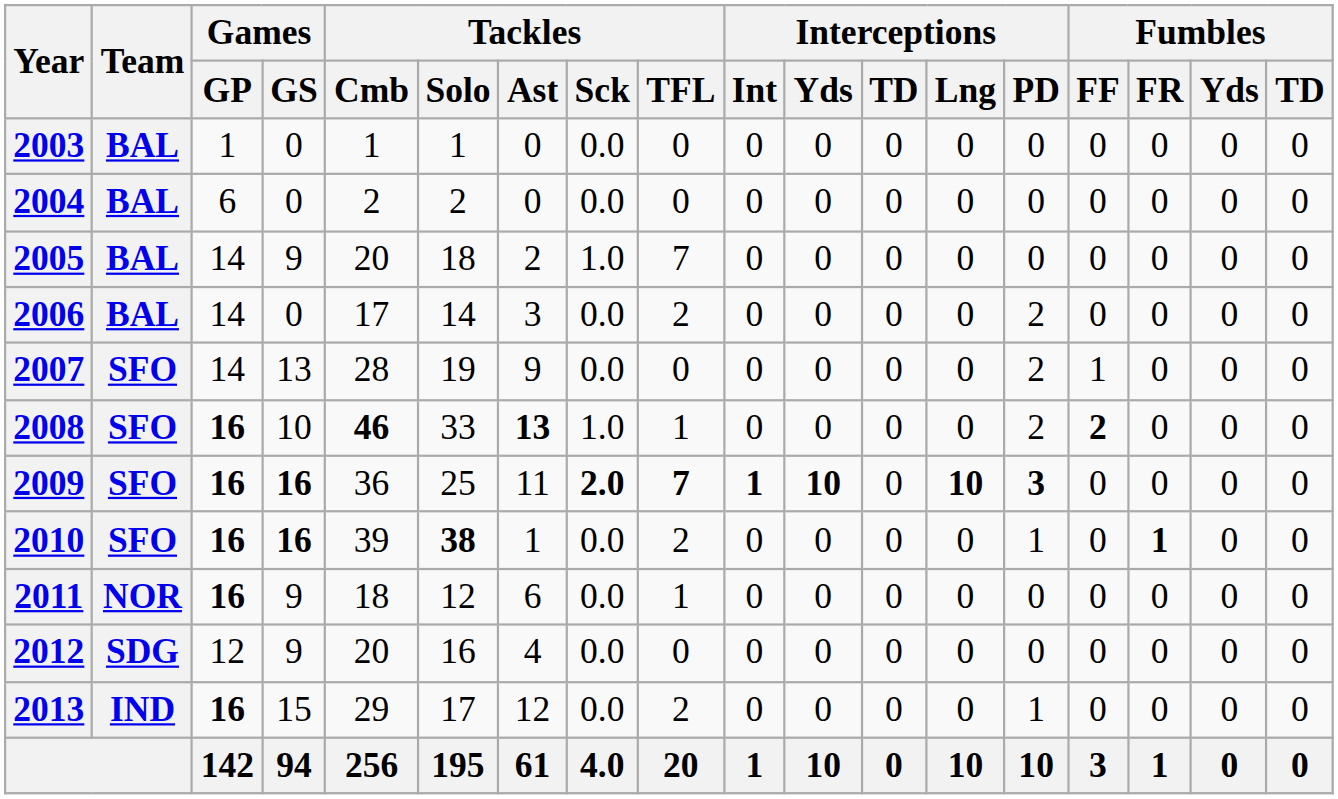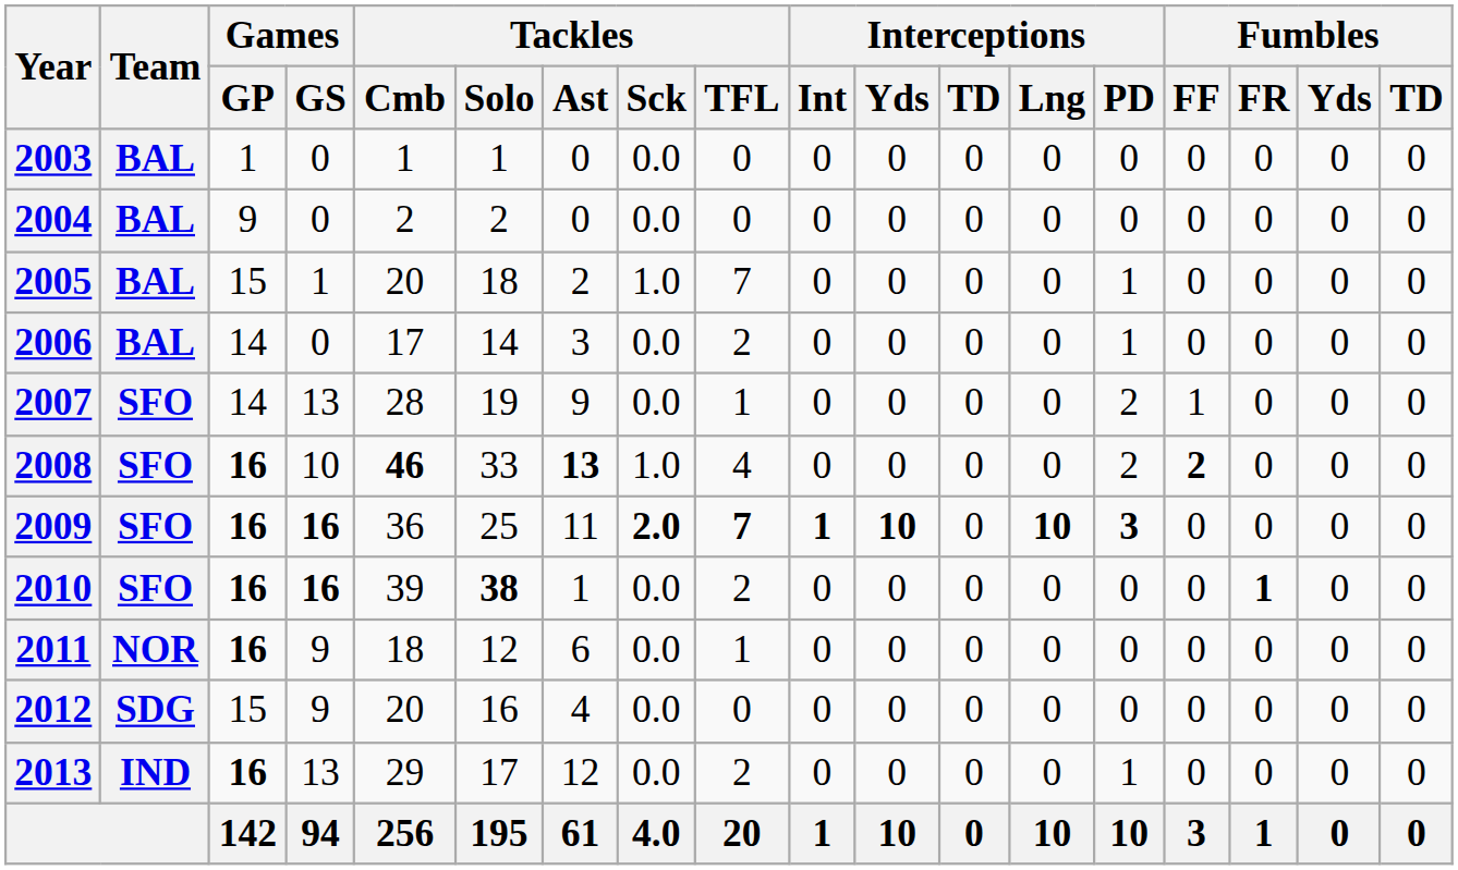2004 | Games / GP: 6 -> 9
2005 | Games / GP: 14 -> 15
2005 | Games / GS: 9 -> 1
2005 | Interceptions / PD: 0 -> 1
2006 | Interceptions / PD: 2 -> 1
2007 | Tackles / TFL: 0 -> 1
2008 | Tackles / TFL: 1 -> 4
2010 | Interceptions / PD: 1 -> 0
2012 | Games / GP: 12 -> 15
2013 | Games / GS: 15 -> 13
